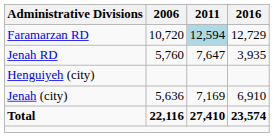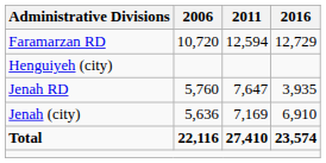Faramarzan RD | 2011: lightblue background -> no background
rows swapped: Jenah RD <-> Henguiyeh (city)
